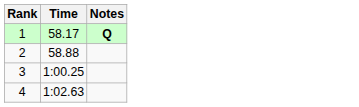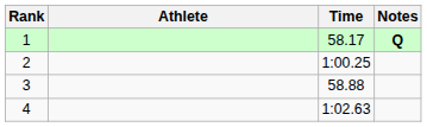+ column: Athlete
2 | Time: 58.88 -> 1:00.25
3 | Time: 1:00.25 -> 58.88
